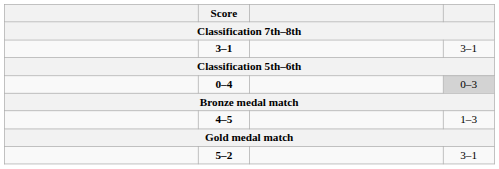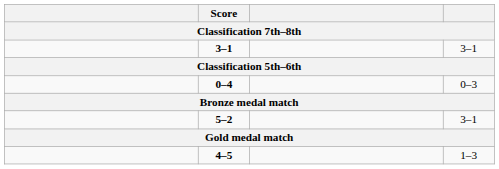0–4 | column 4: lightgrey background -> no background
rows swapped: 5–2 <-> 4–5
